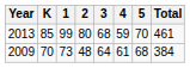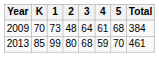rows swapped: 2009 <-> 2013
